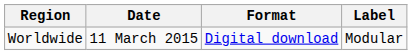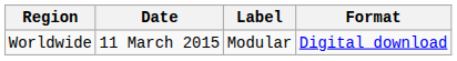columns swapped: Label <-> Format
